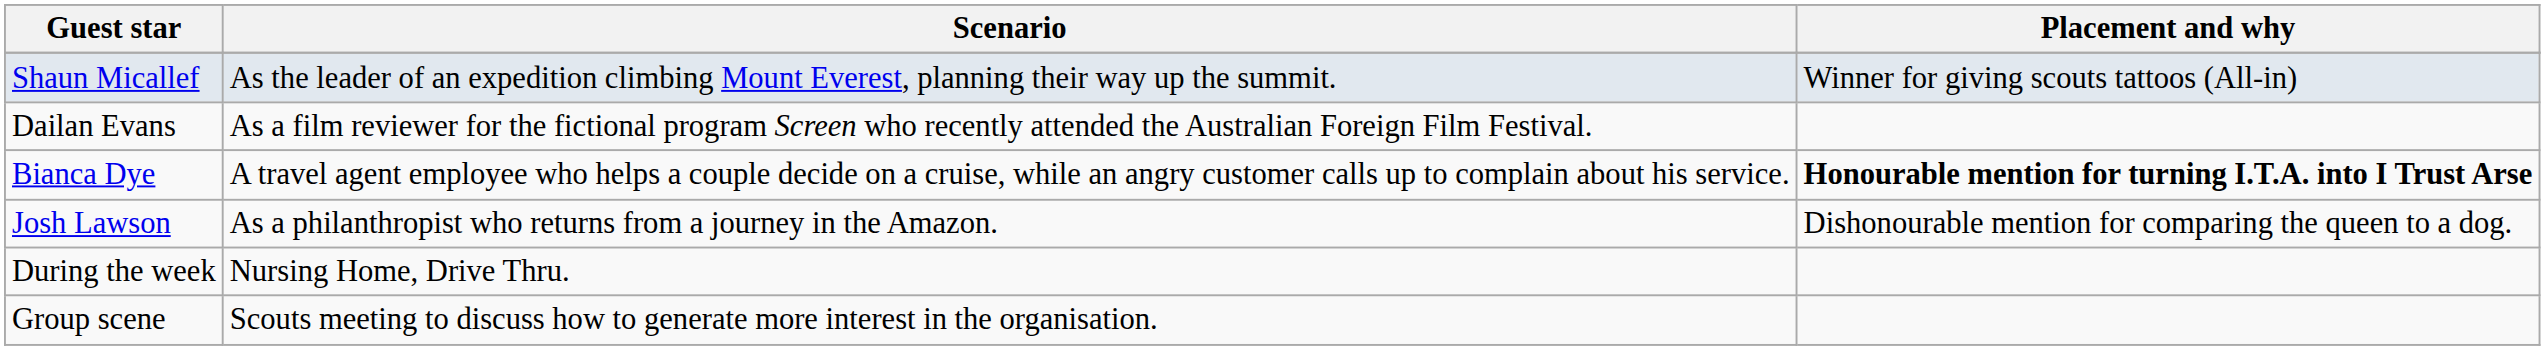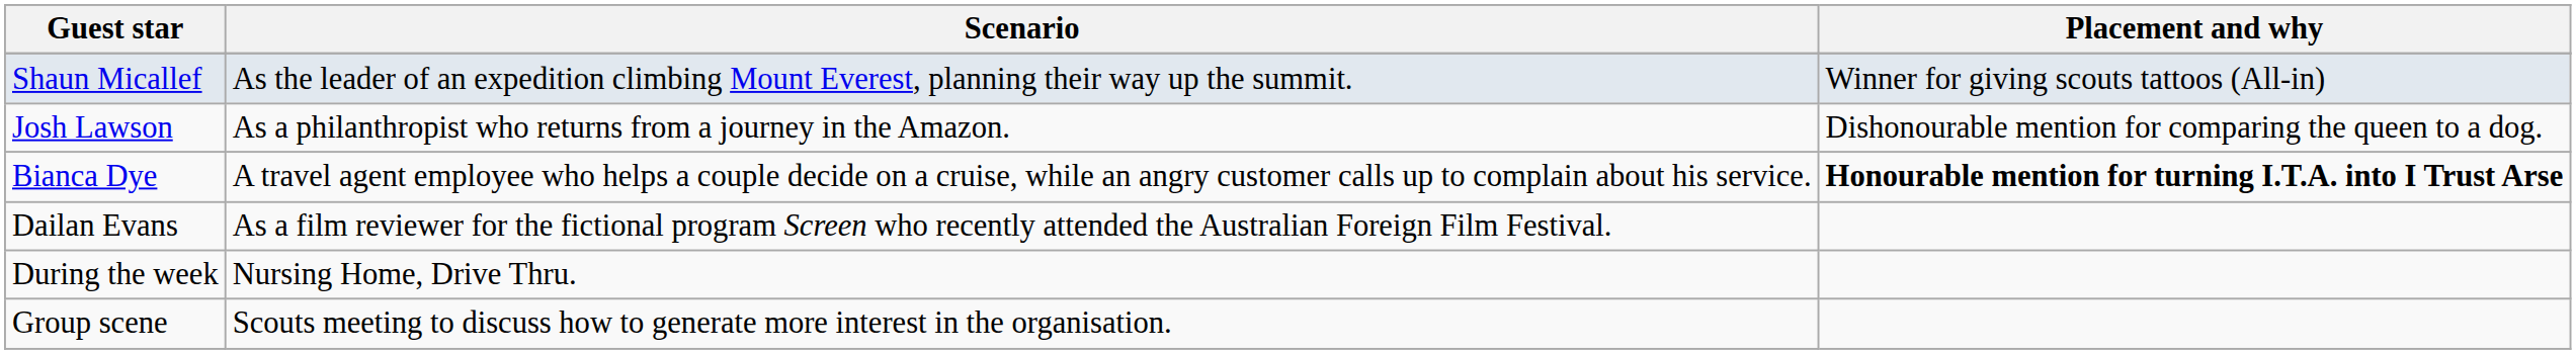rows swapped: Dailan Evans <-> Josh Lawson
